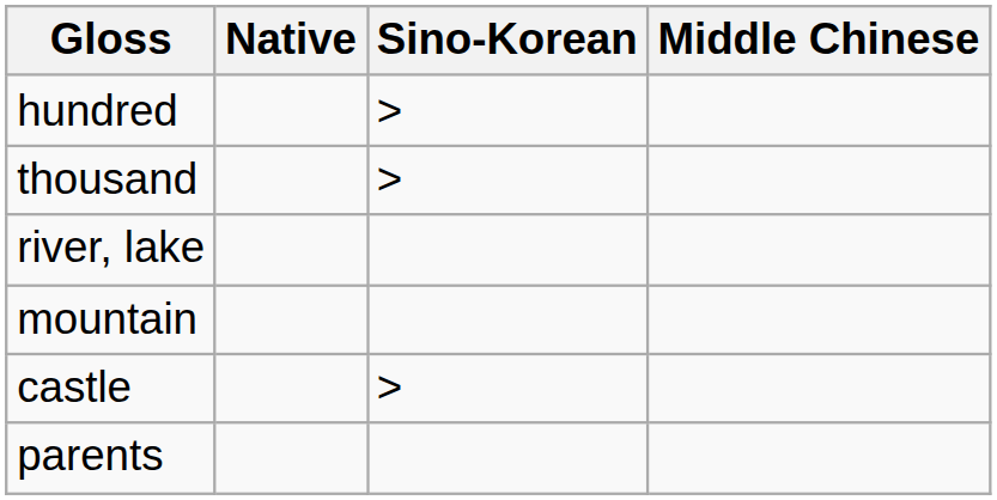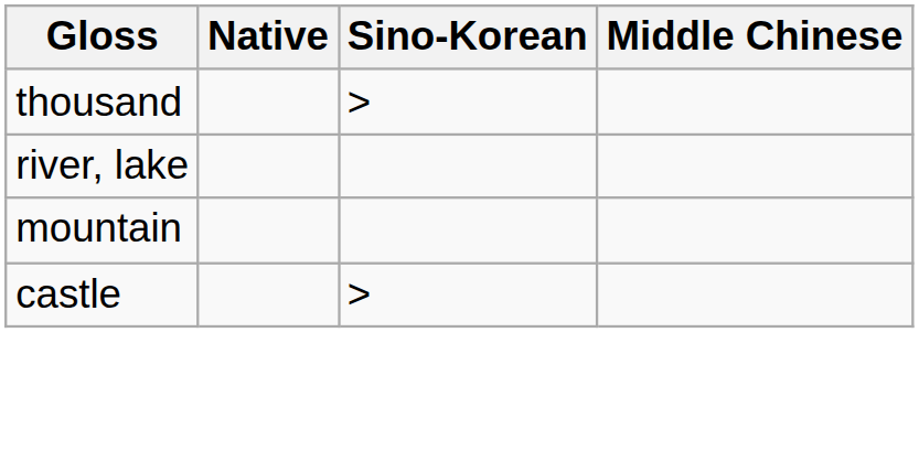- row: hundred | >
- row: parents
